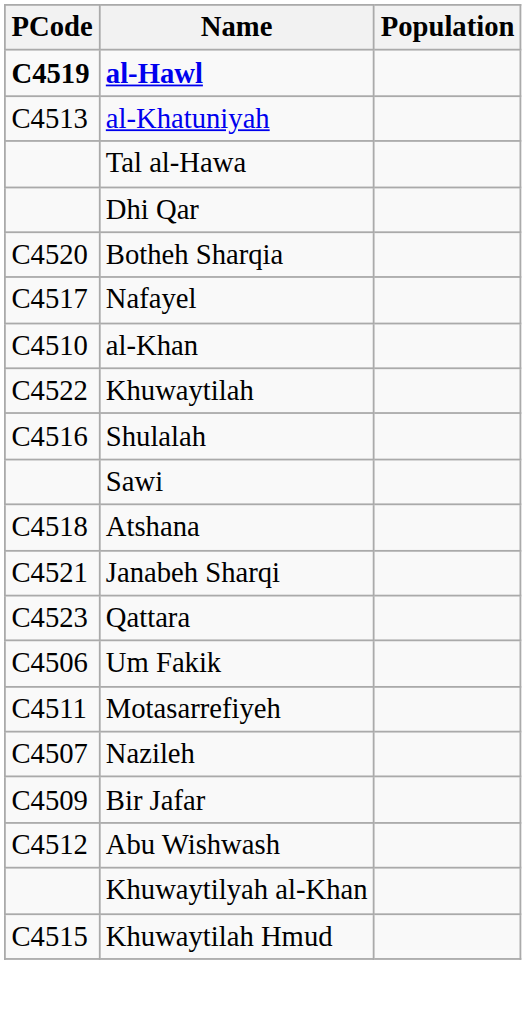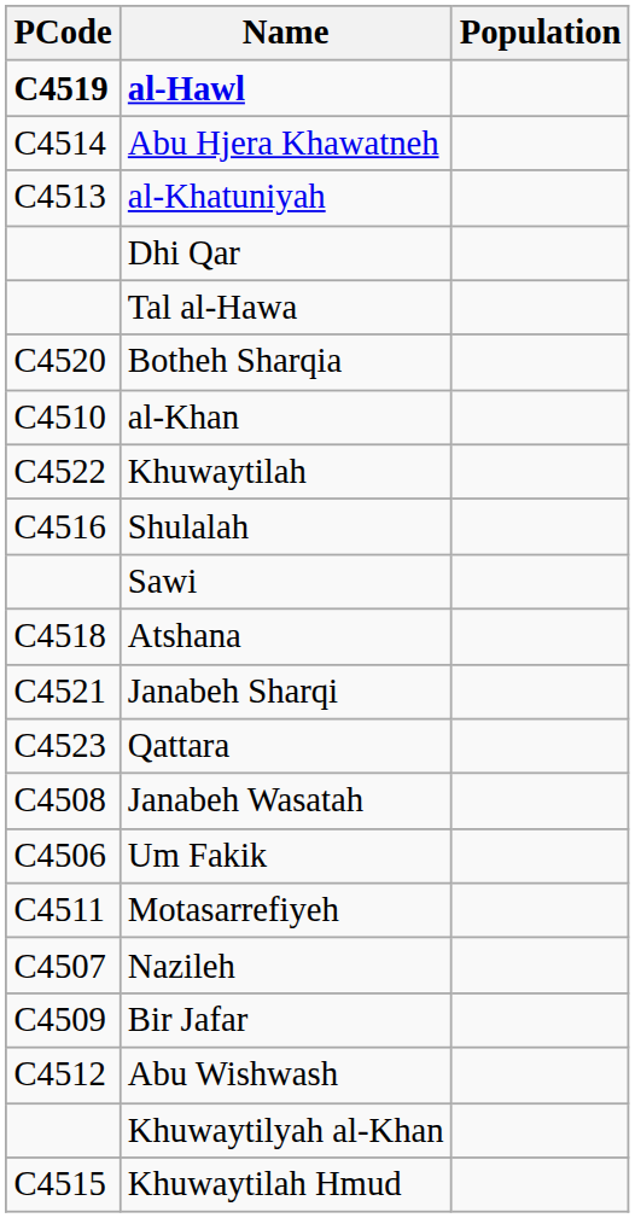+ row: C4514 | Abu Hjera Khawatneh
rows swapped: Tal al-Hawa <-> Dhi Qar
- row: C4517 | Nafayel
+ row: C4508 | Janabeh Wasatah
